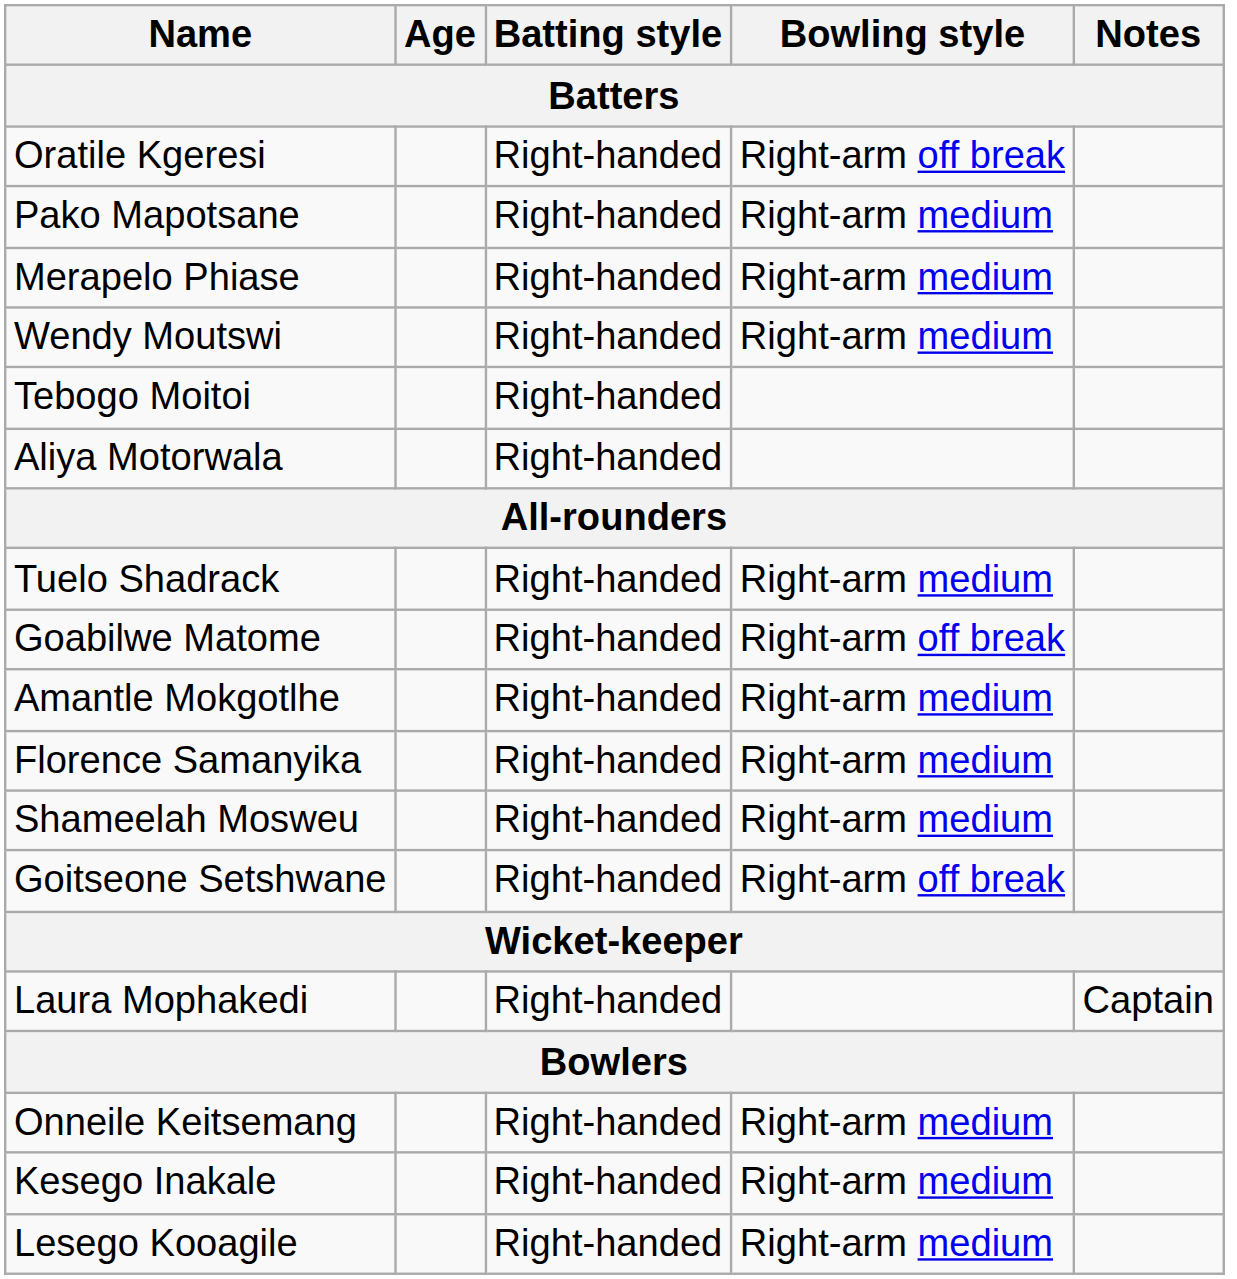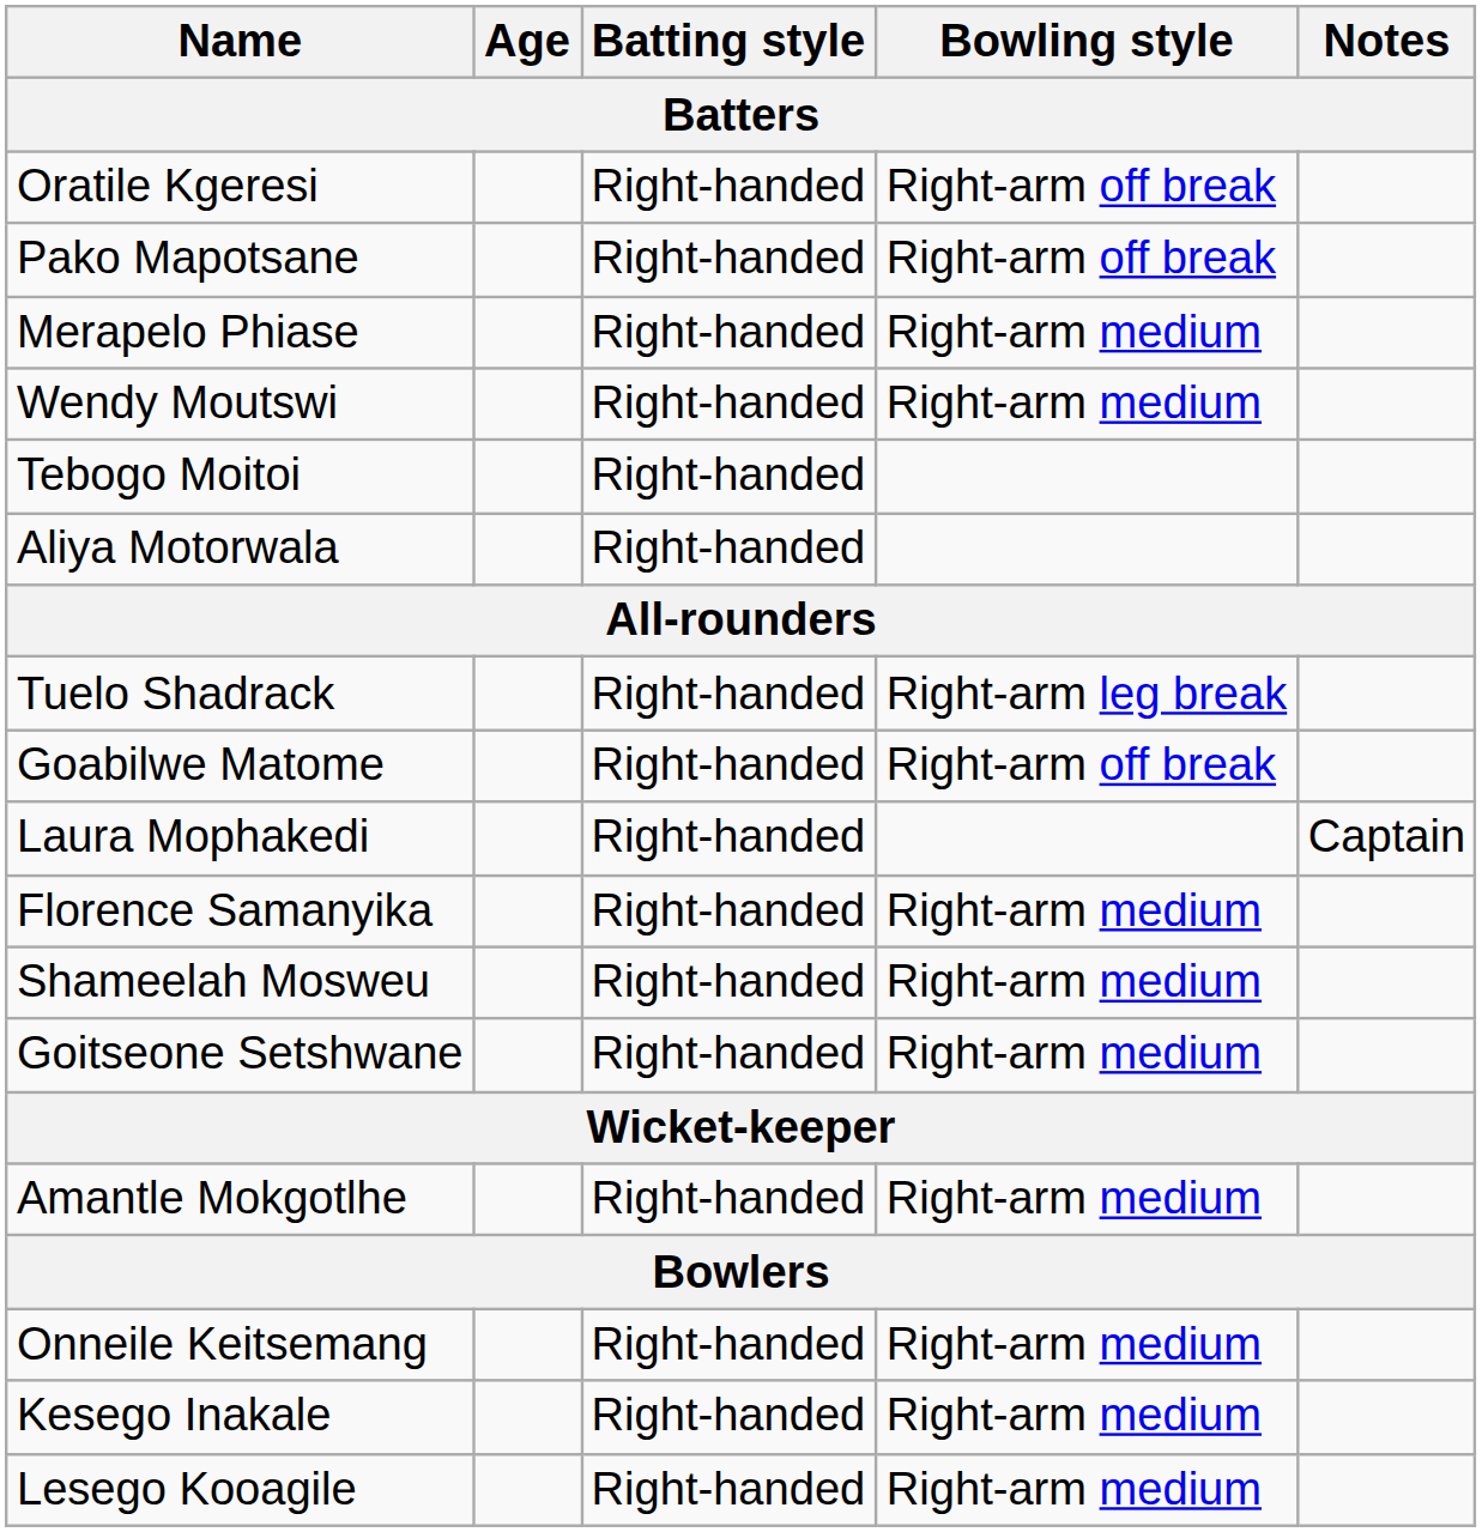Pako Mapotsane | Bowling style: Right-arm medium -> Right-arm off break
Tuelo Shadrack | Bowling style: Right-arm medium -> Right-arm leg break
rows swapped: Amantle Mokgotlhe <-> Laura Mophakedi
Goitseone Setshwane | Bowling style: Right-arm off break -> Right-arm medium
